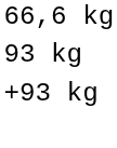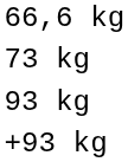+ row: 73 kg
